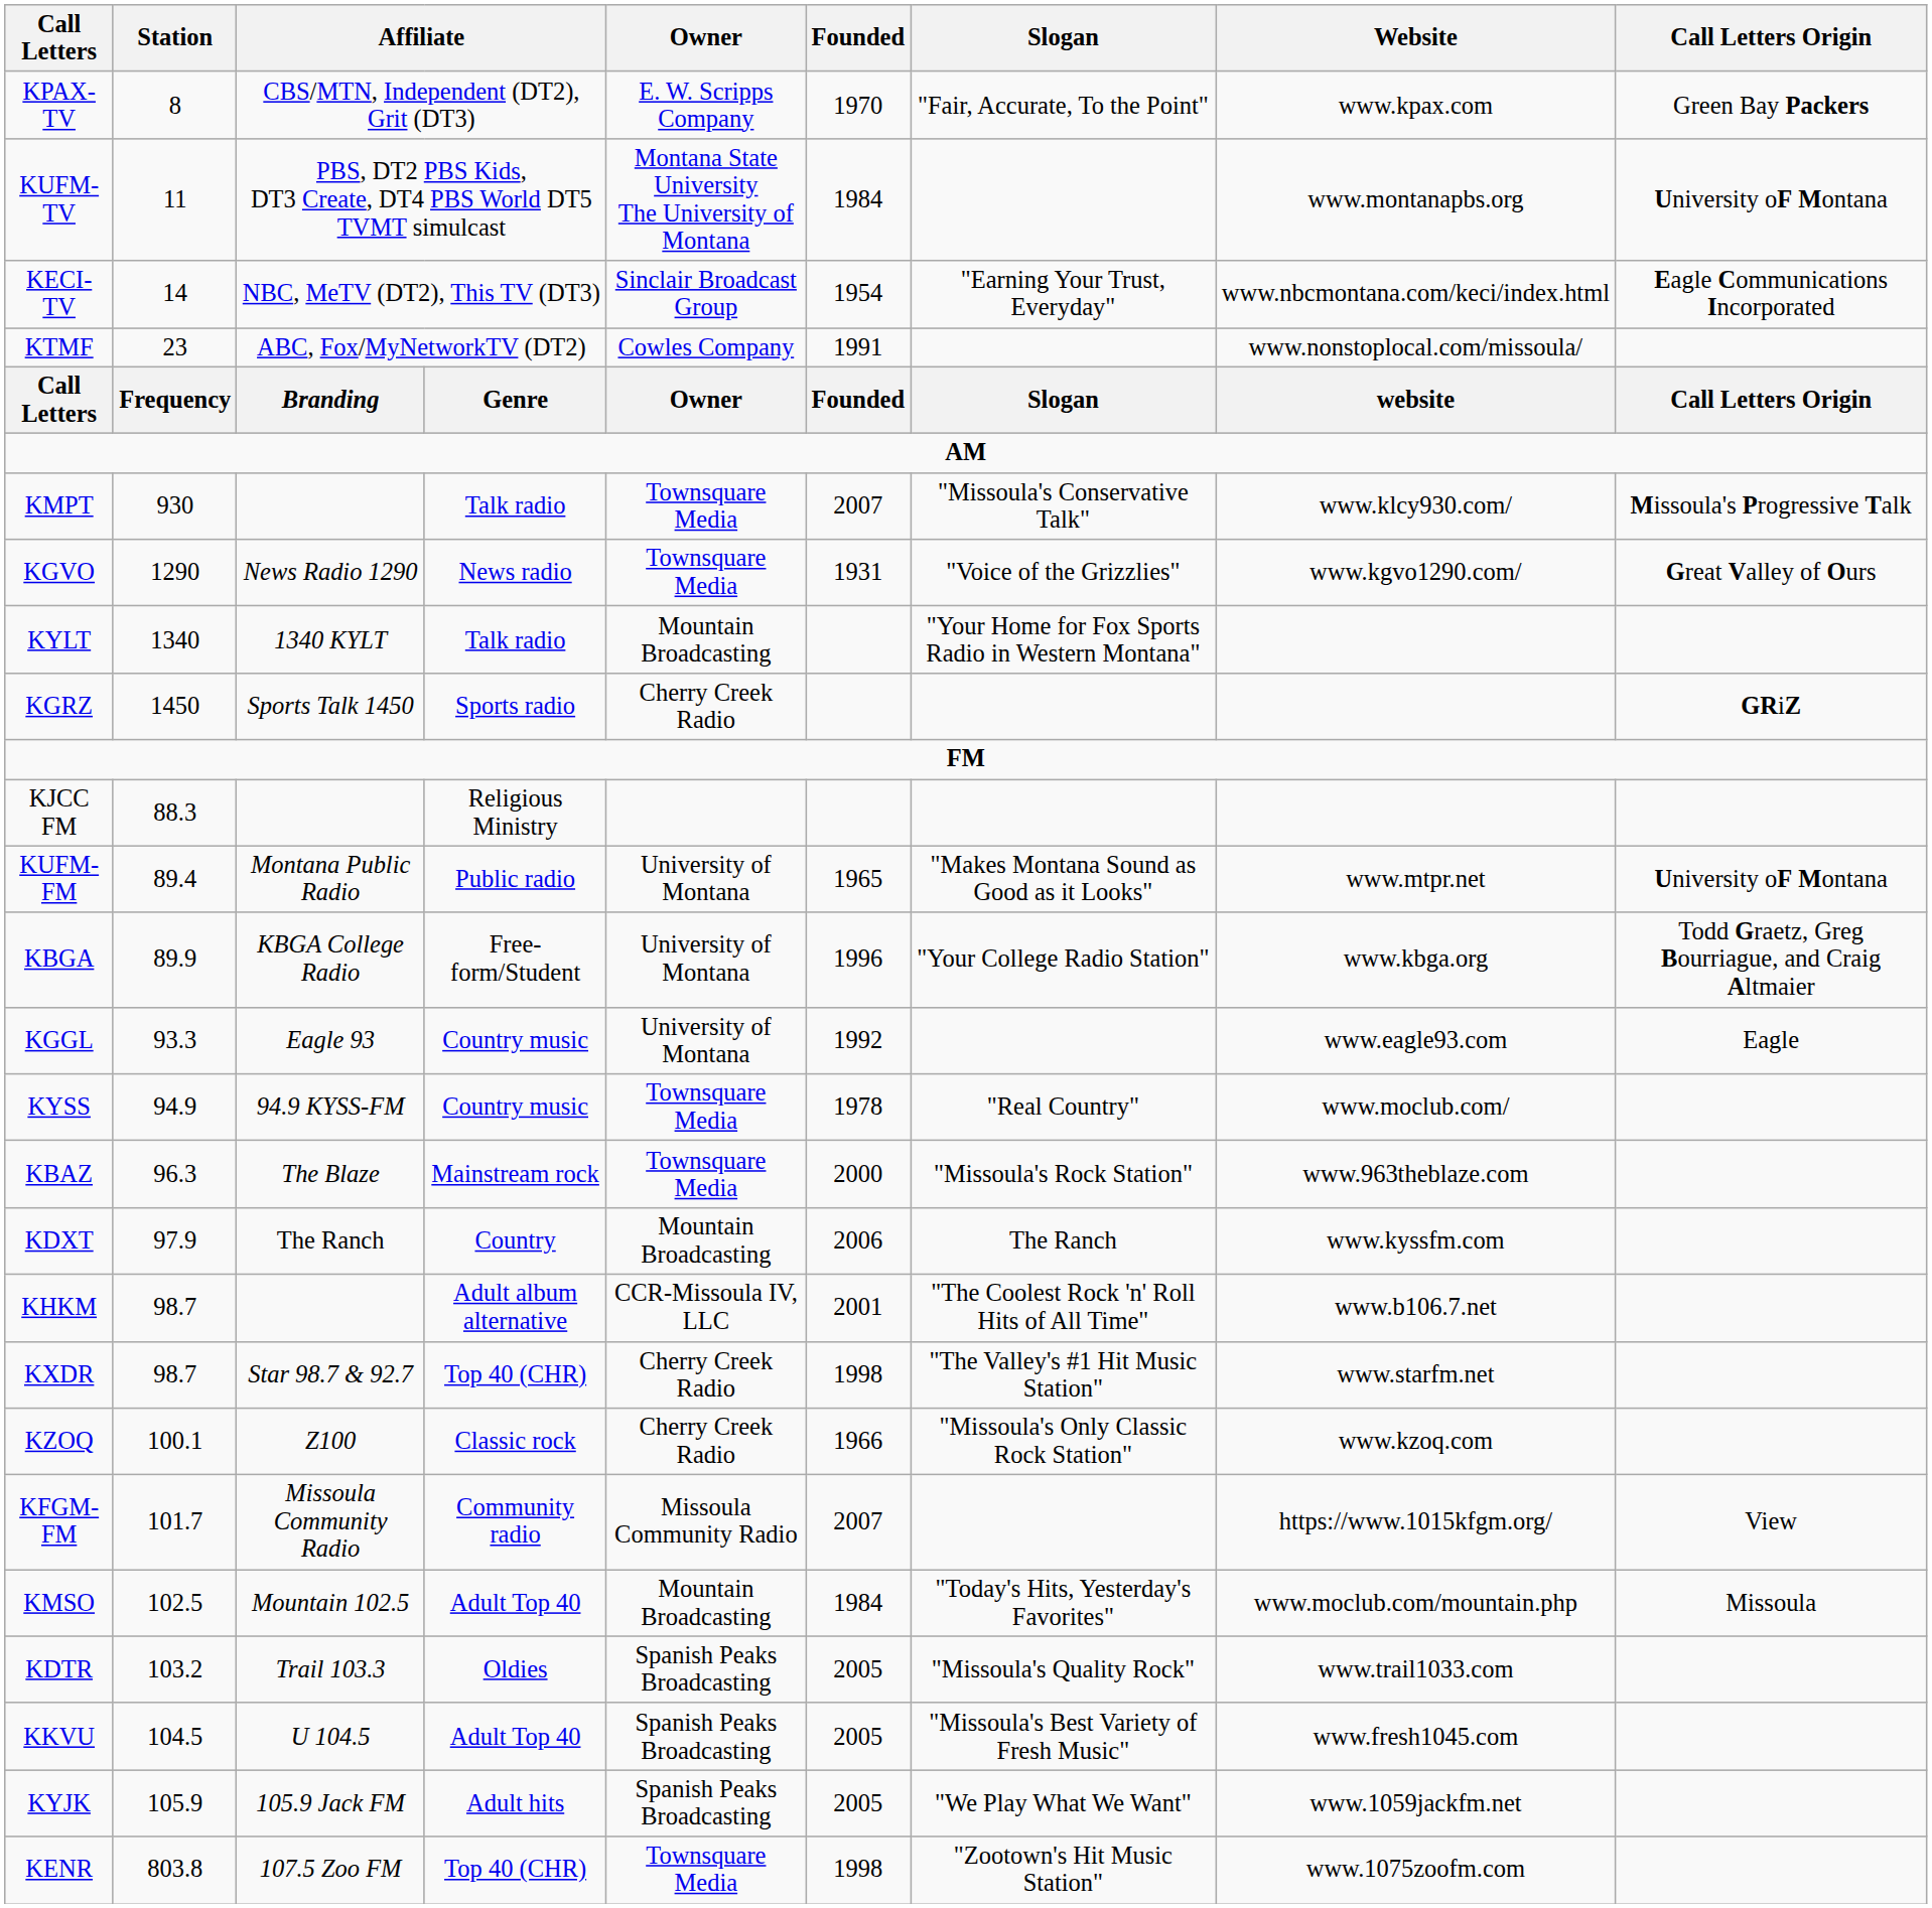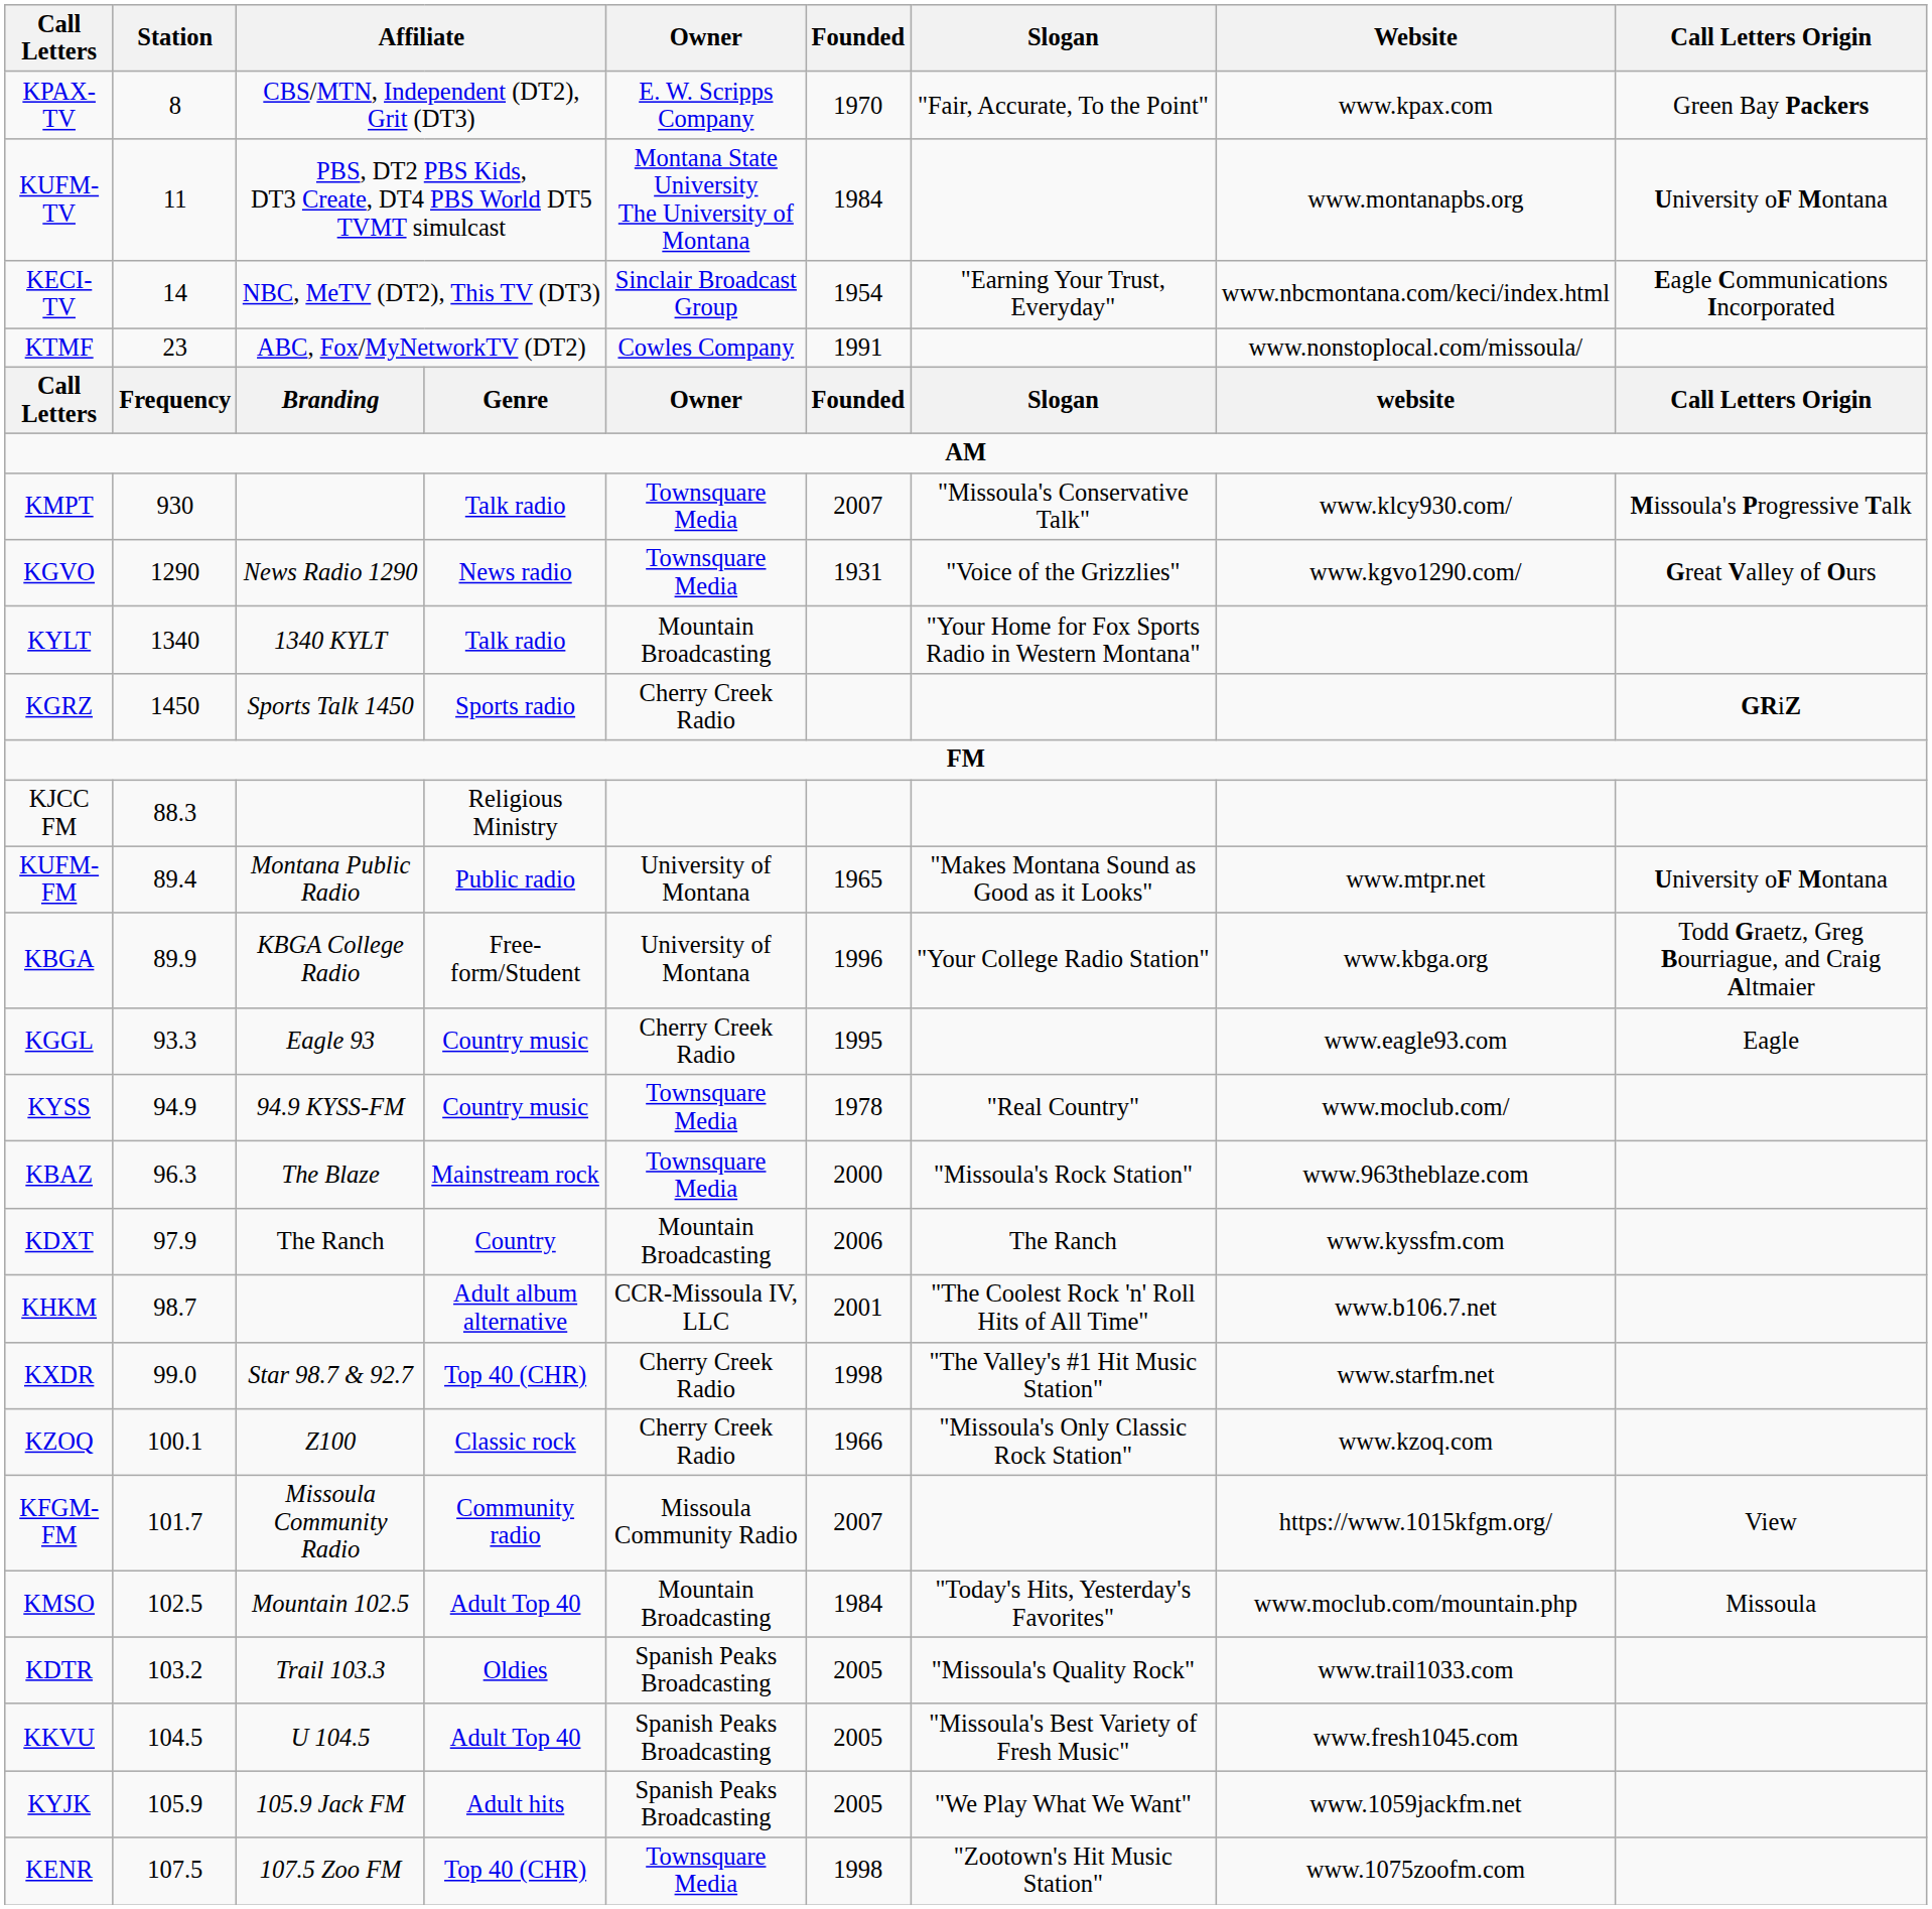KGGL | Owner: University of Montana -> Cherry Creek Radio
KGGL | Founded: 1992 -> 1995
KXDR | Station: 98.7 -> 99.0
KENR | Station: 803.8 -> 107.5
